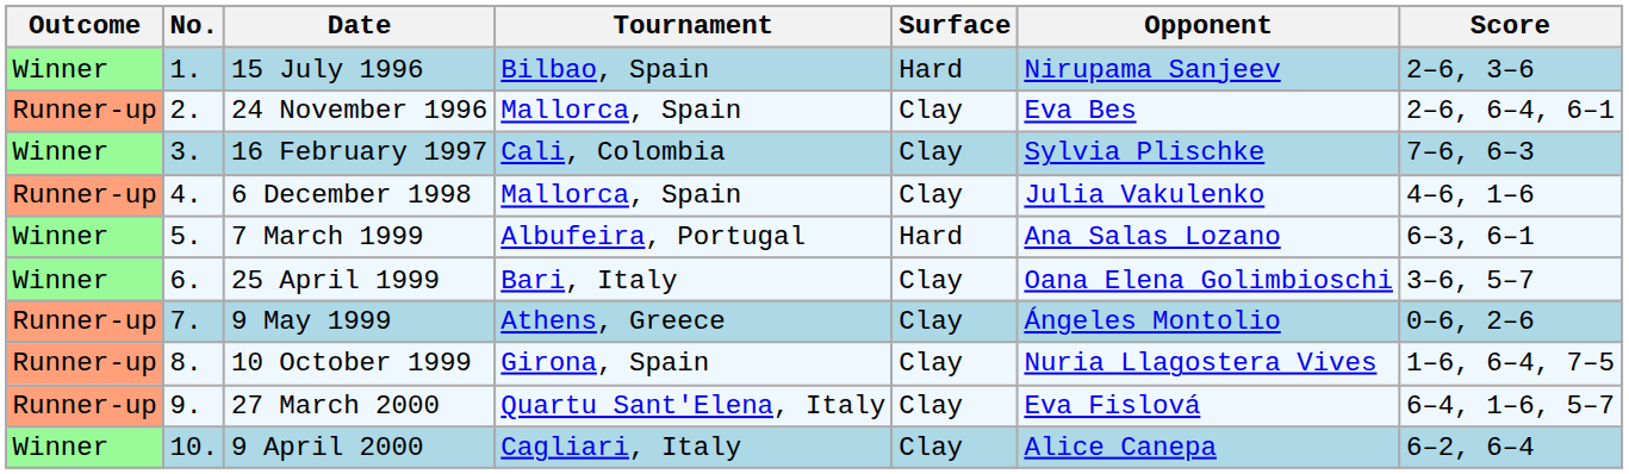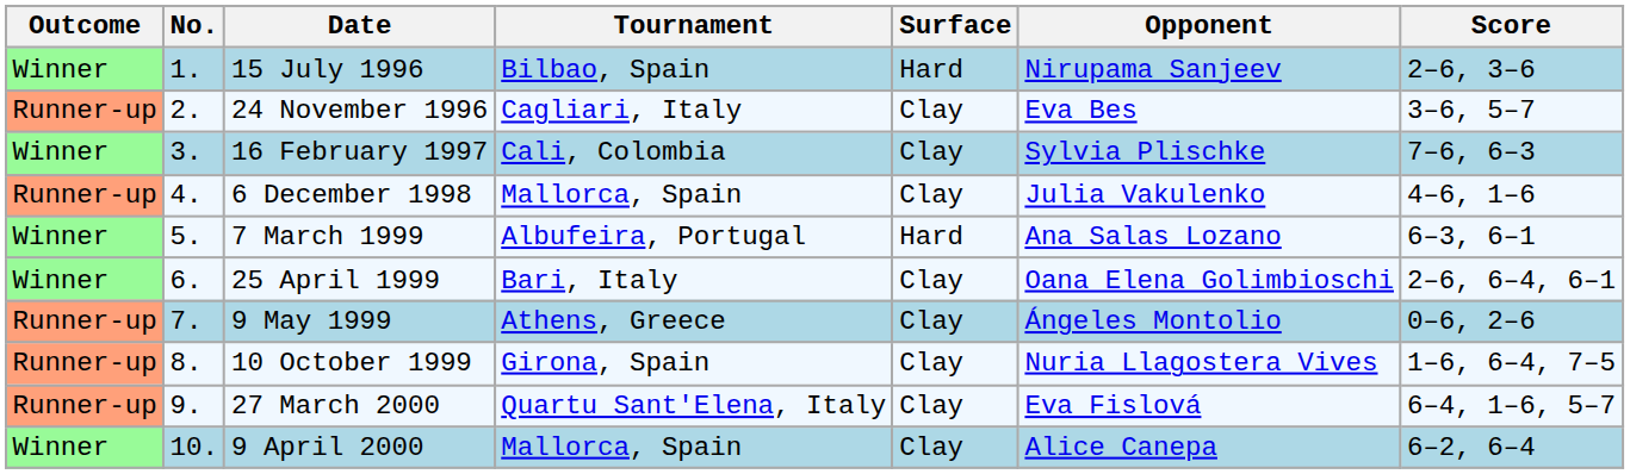24 November 1996 | Tournament: Mallorca, Spain -> Cagliari, Italy
24 November 1996 | Score: 2–6, 6–4, 6–1 -> 3–6, 5–7
25 April 1999 | Score: 3–6, 5–7 -> 2–6, 6–4, 6–1
9 April 2000 | Tournament: Cagliari, Italy -> Mallorca, Spain
